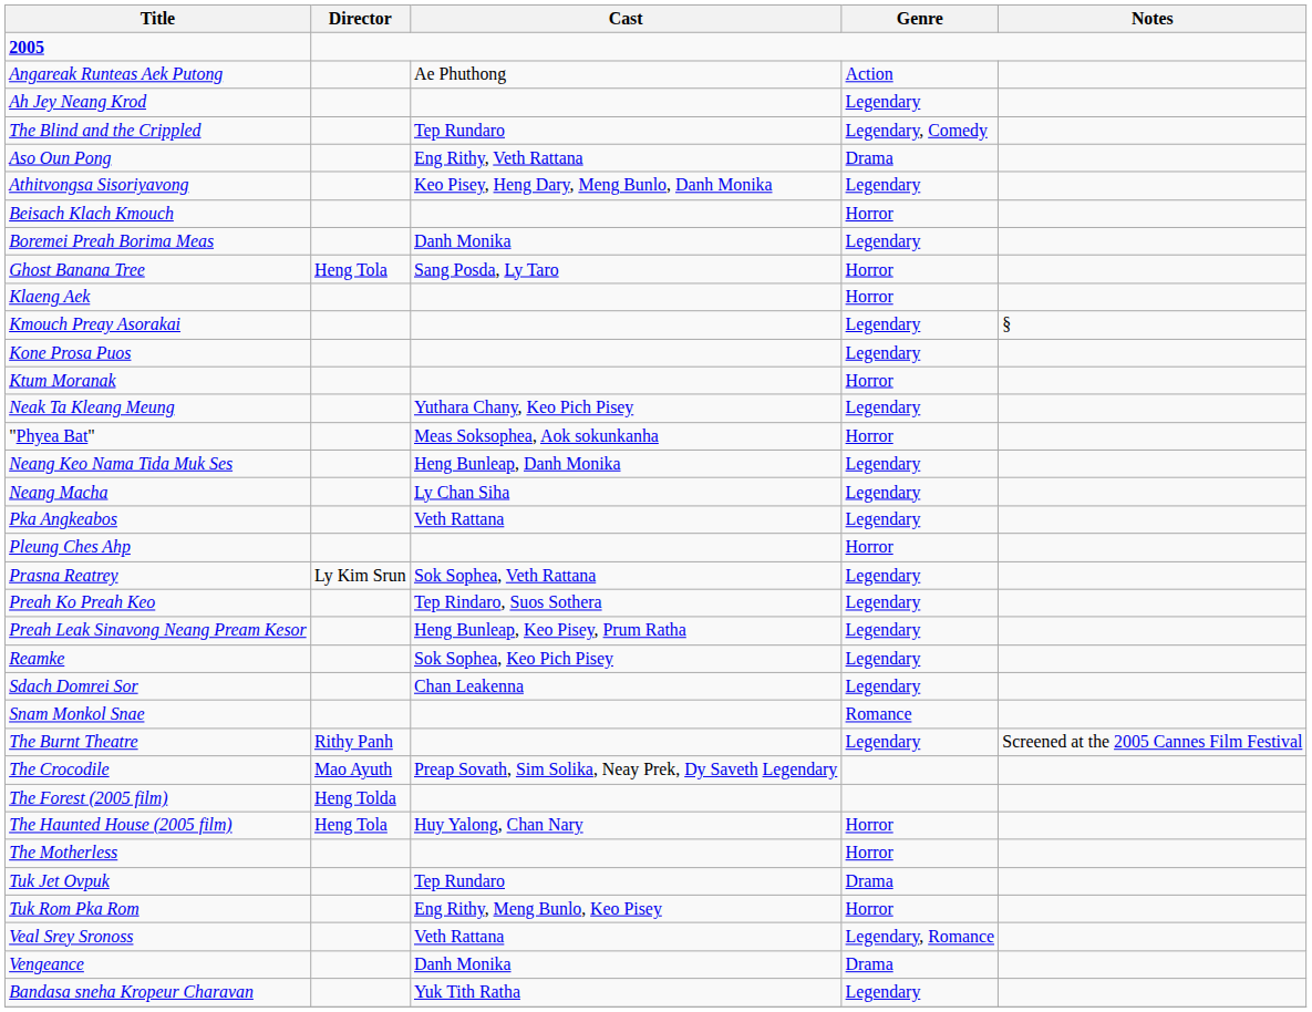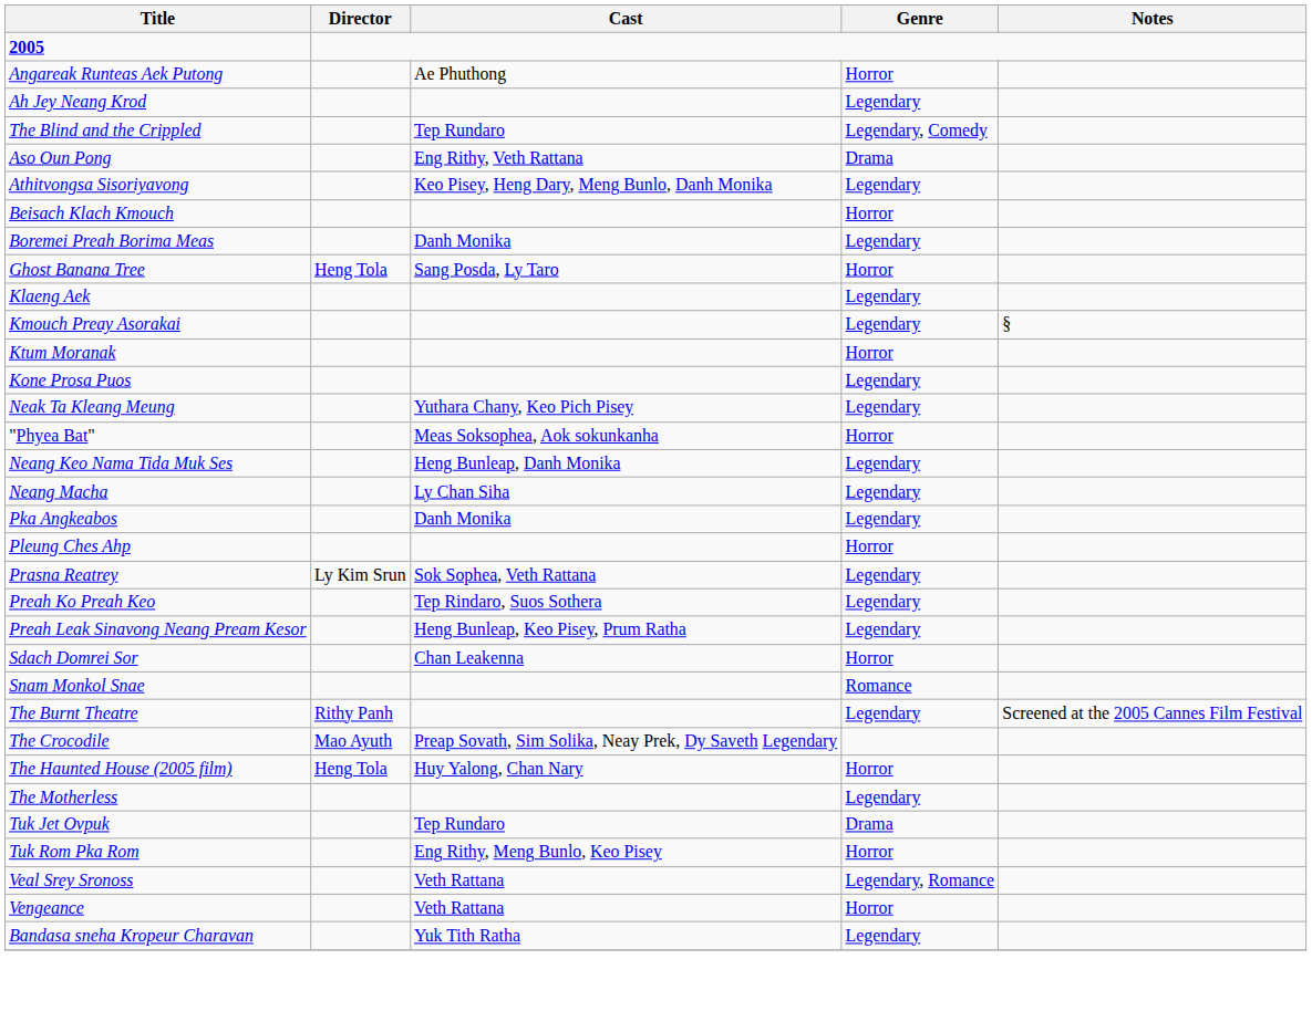Angareak Runteas Aek Putong | Genre: Action -> Horror
Klaeng Aek | Genre: Horror -> Legendary
rows swapped: Kone Prosa Puos <-> Ktum Moranak
Pka Angkeabos | Cast: Veth Rattana -> Danh Monika
- row: Reamke | Sok Sophea, Keo Pich Pisey | Legendary
Sdach Domrei Sor | Genre: Legendary -> Horror
- row: The Forest (2005 film) | Heng Tolda
The Motherless | Genre: Horror -> Legendary
Vengeance | Cast: Danh Monika -> Veth Rattana
Vengeance | Genre: Drama -> Horror
